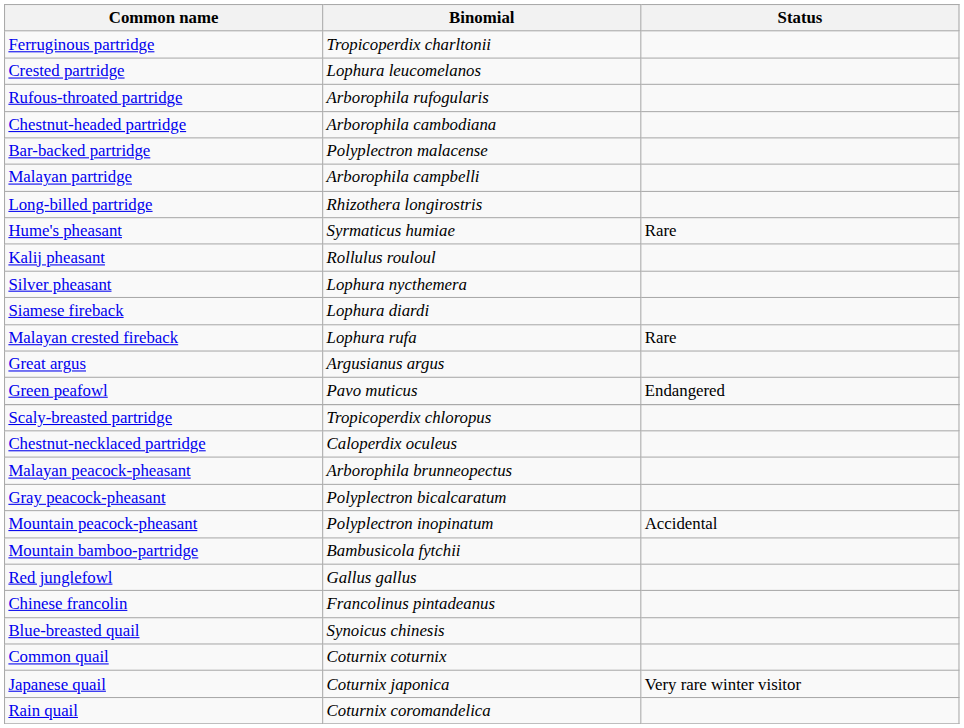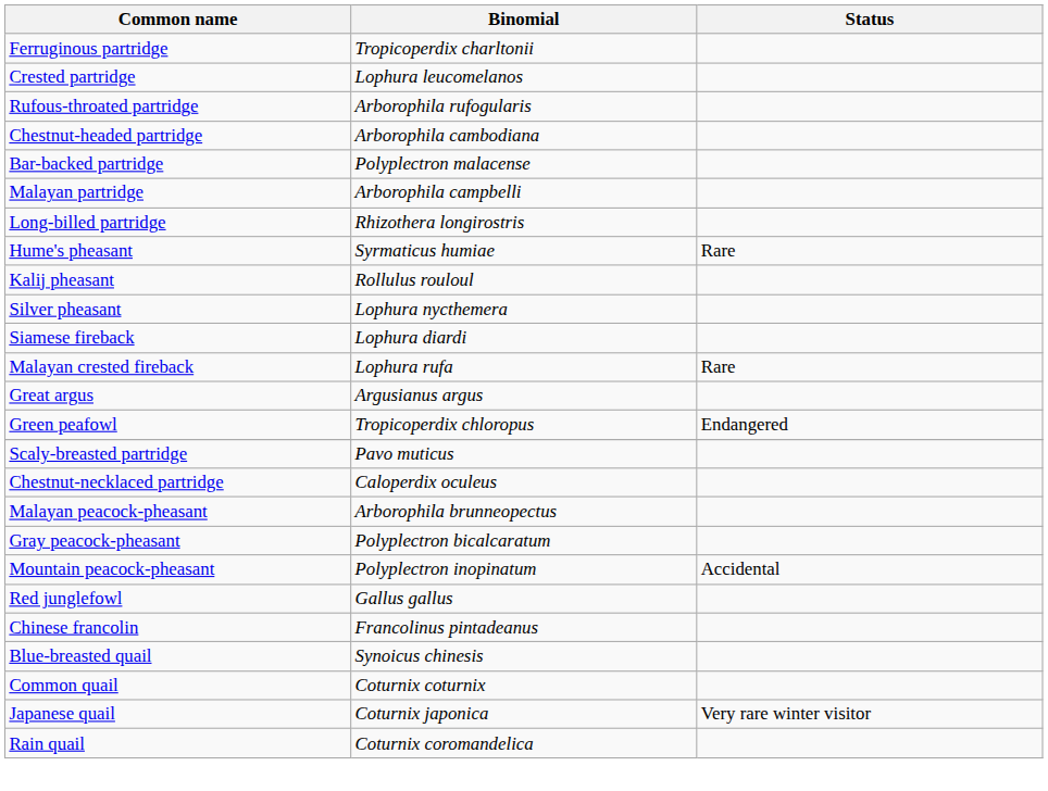Green peafowl | Binomial: Pavo muticus -> Tropicoperdix chloropus
Scaly-breasted partridge | Binomial: Tropicoperdix chloropus -> Pavo muticus
- row: Mountain bamboo-partridge | Bambusicola fytchii
